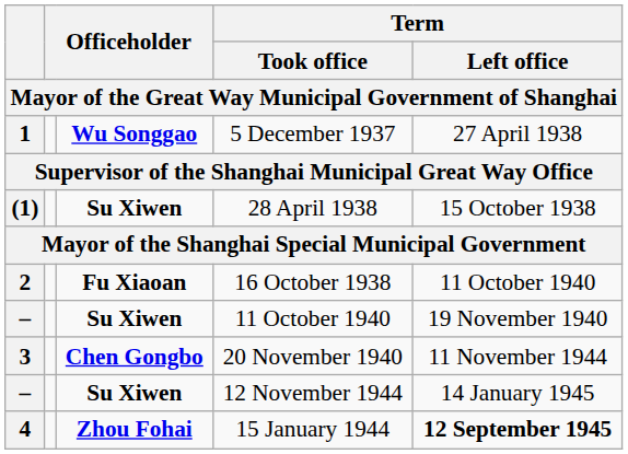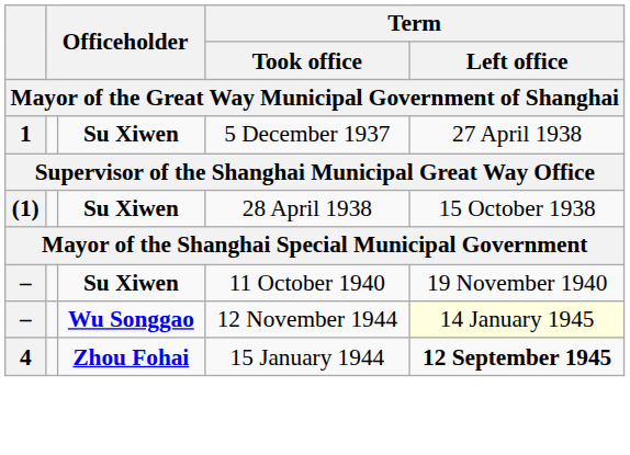5 December 1937 | column 3: Wu Songgao -> Su Xiwen
- row: 2 | Fu Xiaoan | 16 October 1938 | 11 October 1940
- row: 3 | Chen Gongbo | 20 November 1940 | 11 November 1944
12 November 1944 | column 3: Su Xiwen -> Wu Songgao
12 November 1944 | Term / Left office: no background -> lightyellow background
